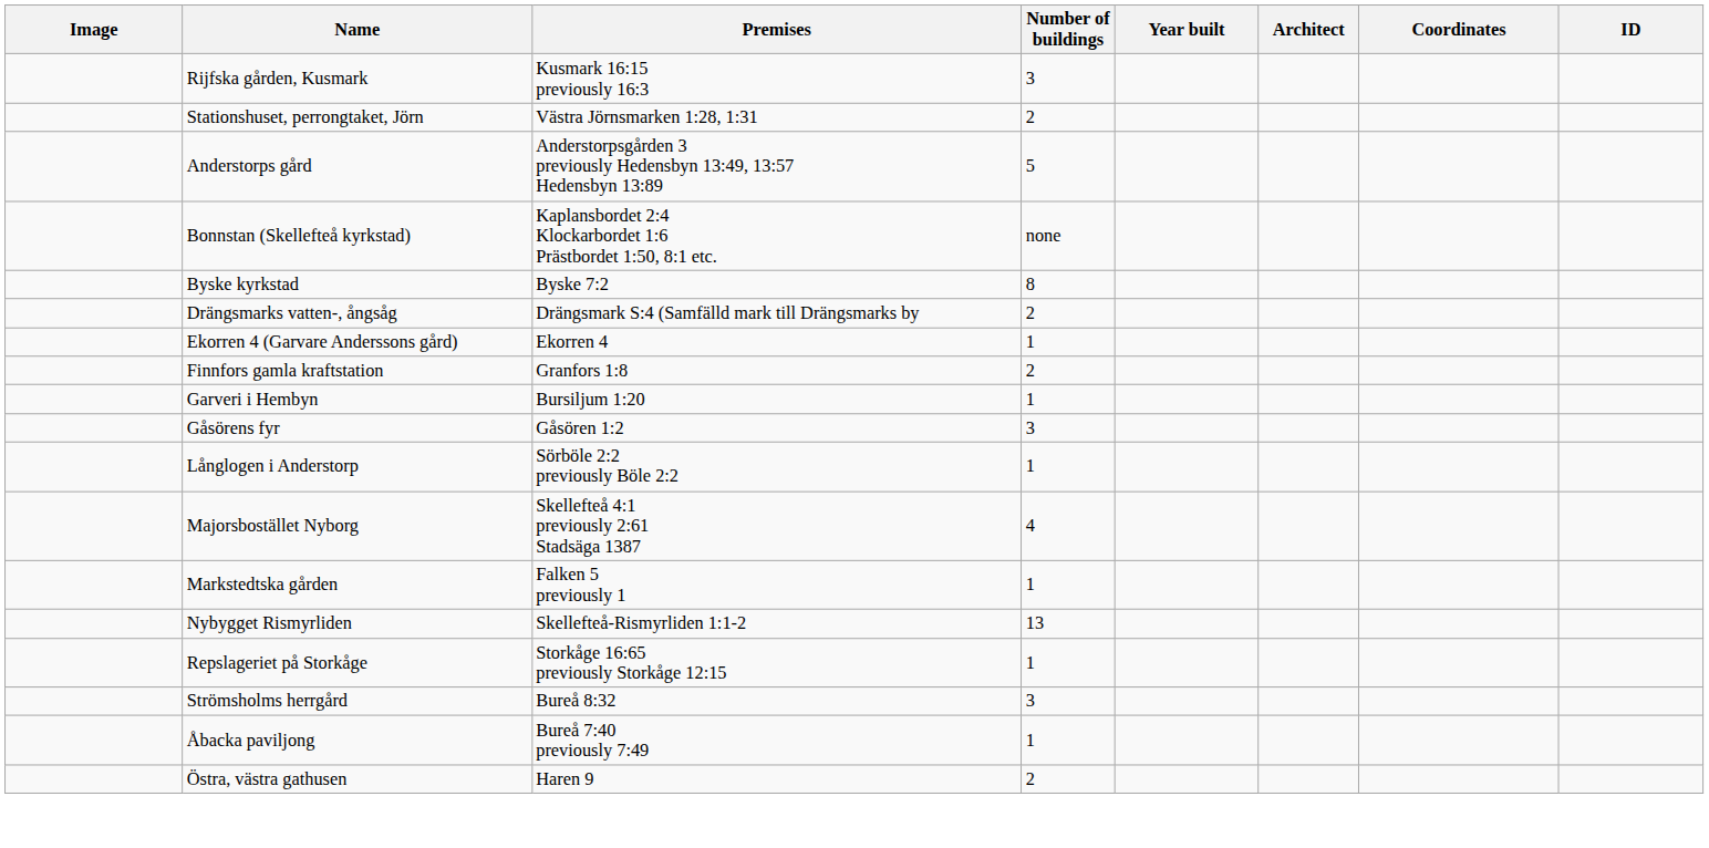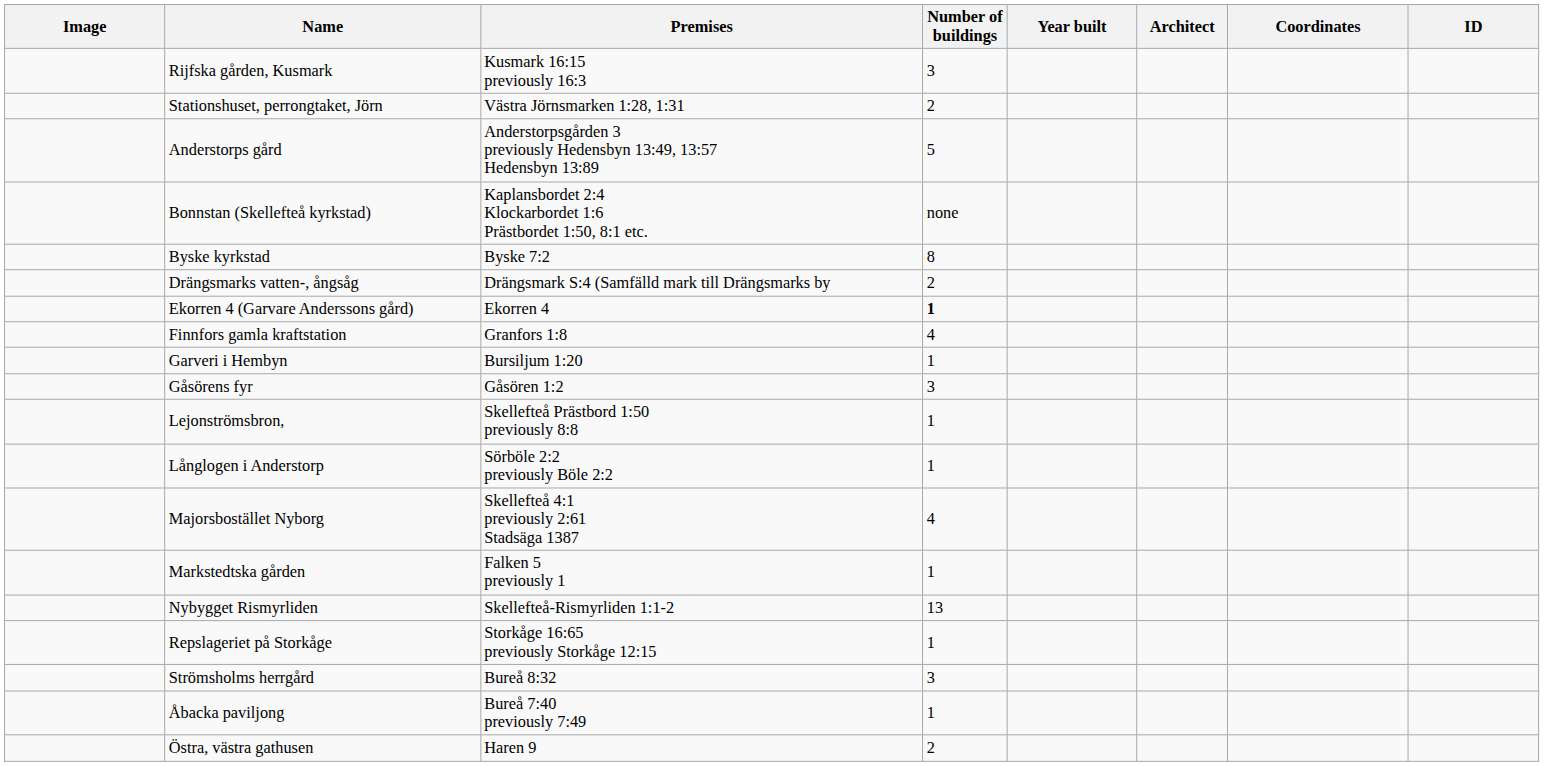Ekorren 4 (Garvare Anderssons gård) | Number of buildings: normal -> bold
Finnfors gamla kraftstation | Number of buildings: 2 -> 4
+ row: Lejonströmsbron, | Skellefteå Prästbord 1:50 previously 8:8 | 1
